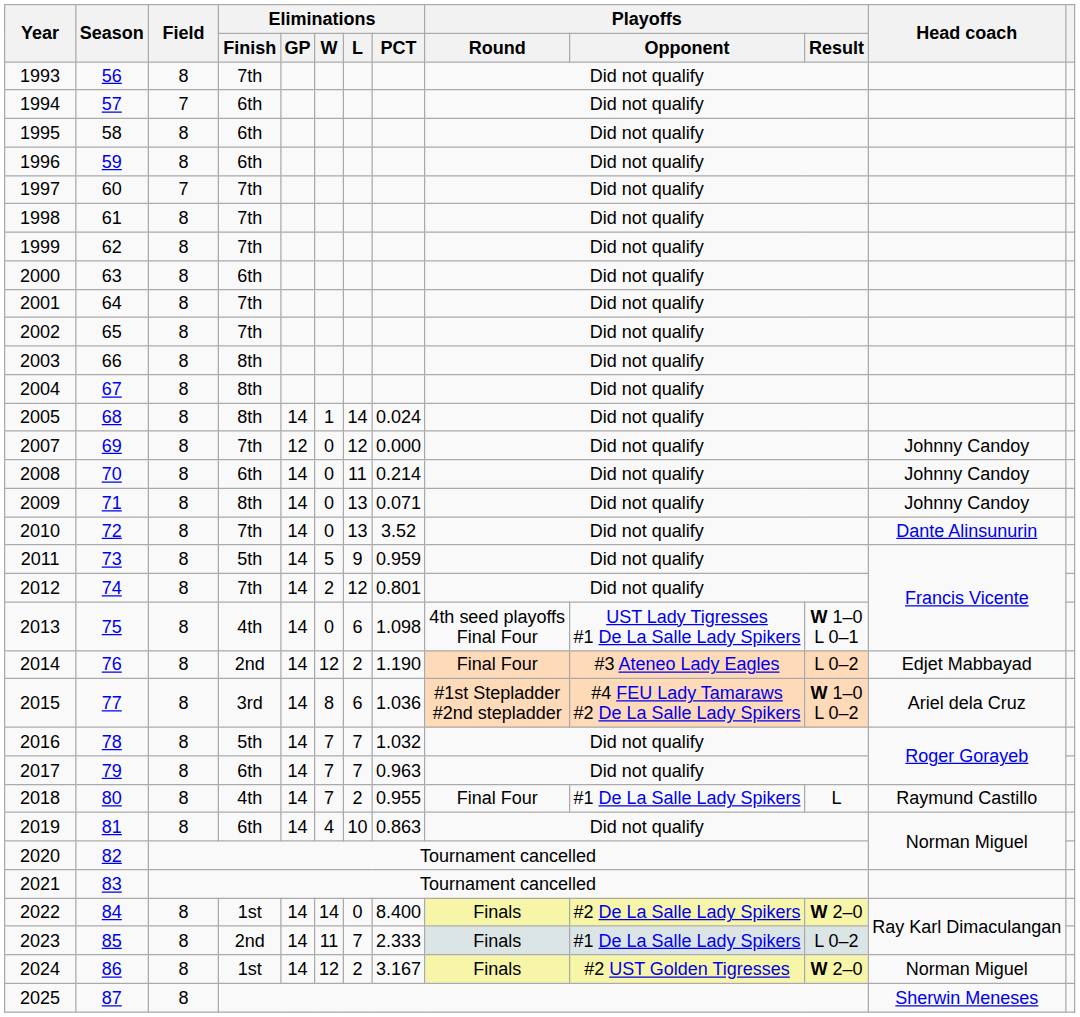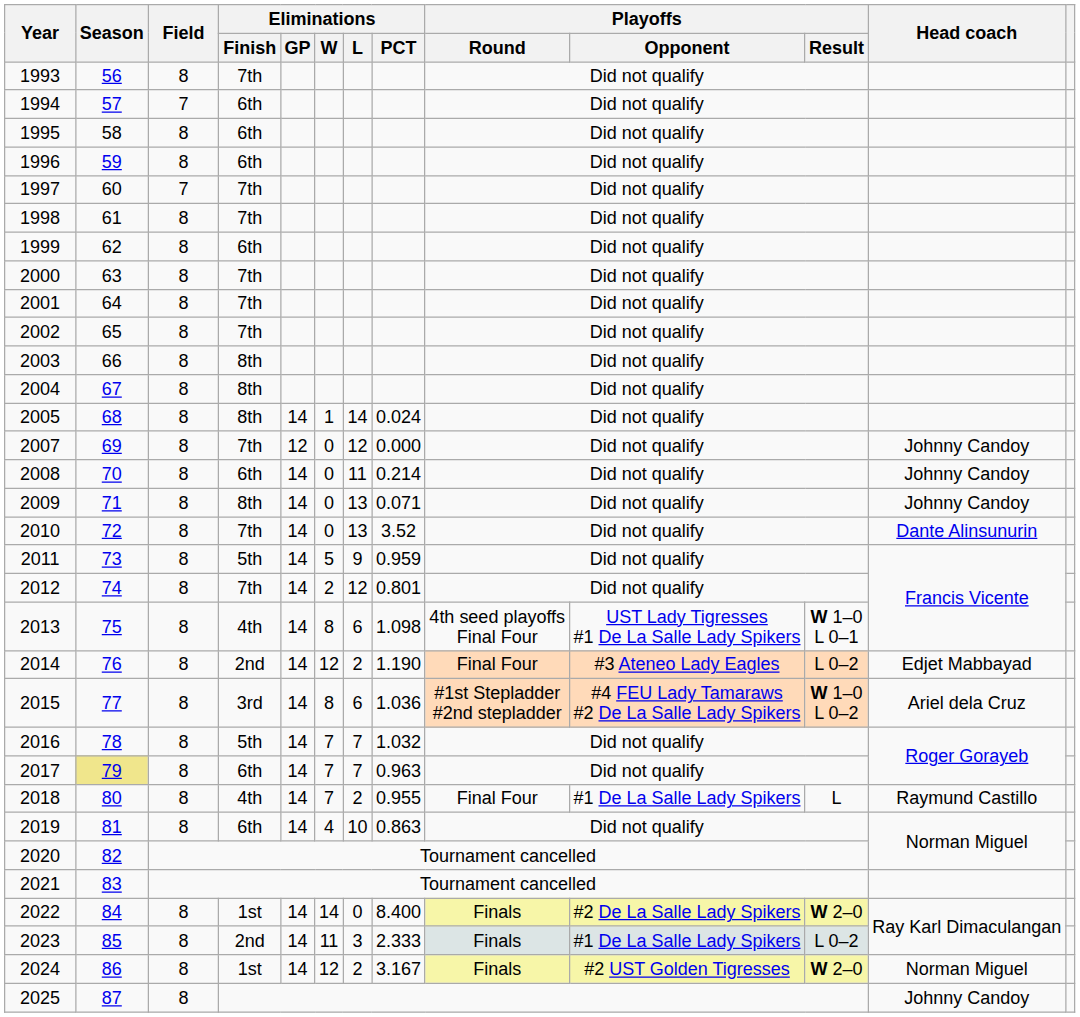1999 | Eliminations / Finish: 7th -> 6th
2000 | Eliminations / Finish: 6th -> 7th
2013 | Eliminations / W: 0 -> 8
2017 | Season: no background -> khaki background
2023 | Eliminations / L: 7 -> 3
2025 | Head coach: Sherwin Meneses -> Johnny Candoy
